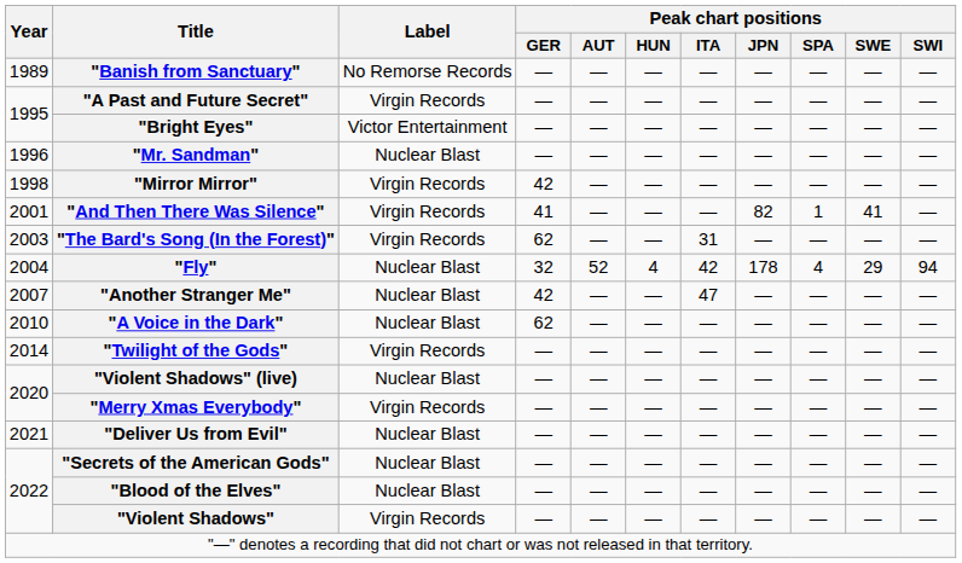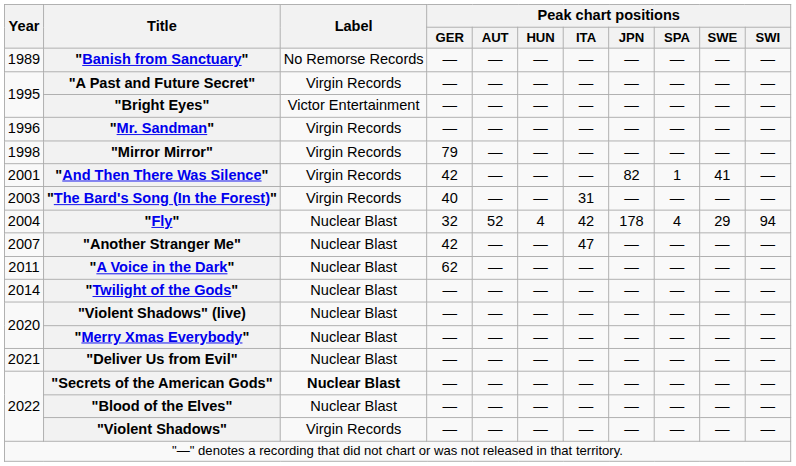"Mr. Sandman" | Label: Nuclear Blast -> Virgin Records
"Mirror Mirror" | Peak chart positions / GER: 42 -> 79
"And Then There Was Silence" | Peak chart positions / GER: 41 -> 42
"The Bard's Song (In the Forest)" | Peak chart positions / GER: 62 -> 40
"A Voice in the Dark" | Year: 2010 -> 2011
"Twilight of the Gods" | Label: Virgin Records -> Nuclear Blast
"Merry Xmas Everybody" | Label: Virgin Records -> Nuclear Blast
"Secrets of the American Gods" | Label: normal -> bold
